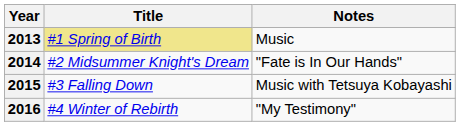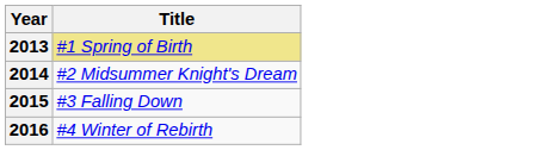- column: Notes | Music | "Fate is In Our Hands" | Music with Tetsuya Kobayashi | "My Testimony"
